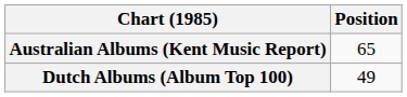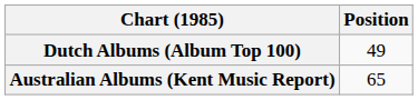rows swapped: Australian Albums (Kent Music Report) <-> Dutch Albums (Album Top 100)
